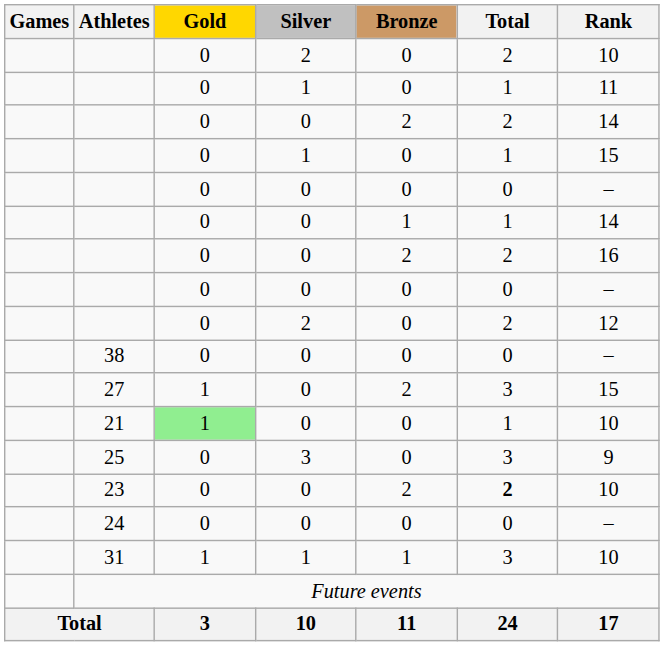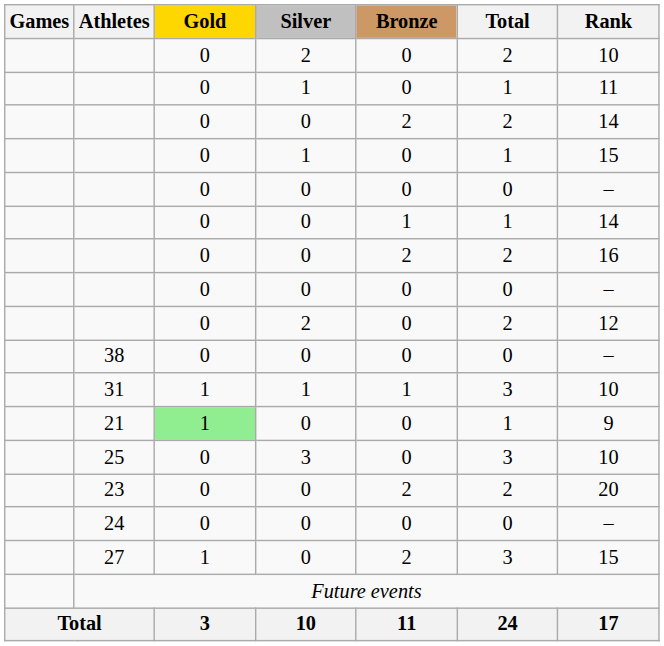rows swapped: 31 <-> 27
21 | Rank: 10 -> 9
25 | Rank: 9 -> 10
23 | Total: bold -> normal
23 | Rank: 10 -> 20
